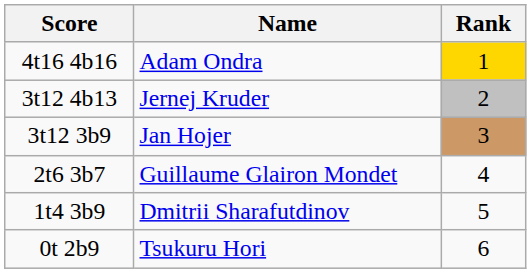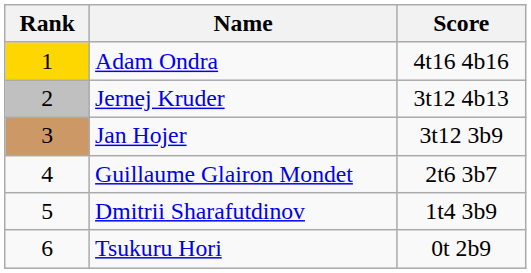columns swapped: Rank <-> Score
